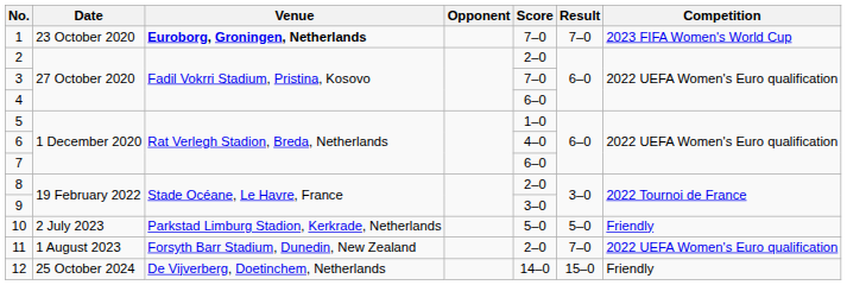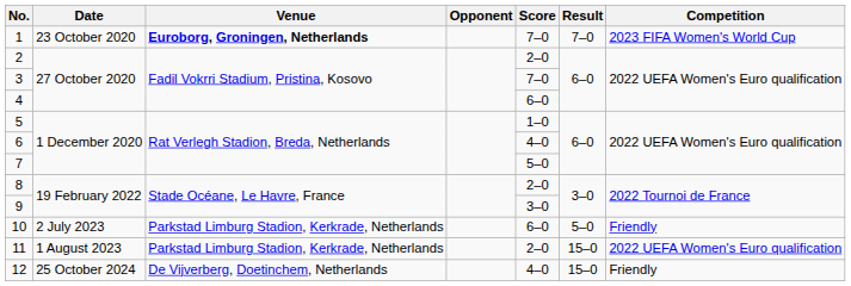7 | Score: 6–0 -> 5–0
10 | Score: 5–0 -> 6–0
11 | Venue: Forsyth Barr Stadium, Dunedin, New Zealand -> Parkstad Limburg Stadion, Kerkrade, Netherlands
11 | Result: 7–0 -> 15–0
12 | Score: 14–0 -> 4–0
